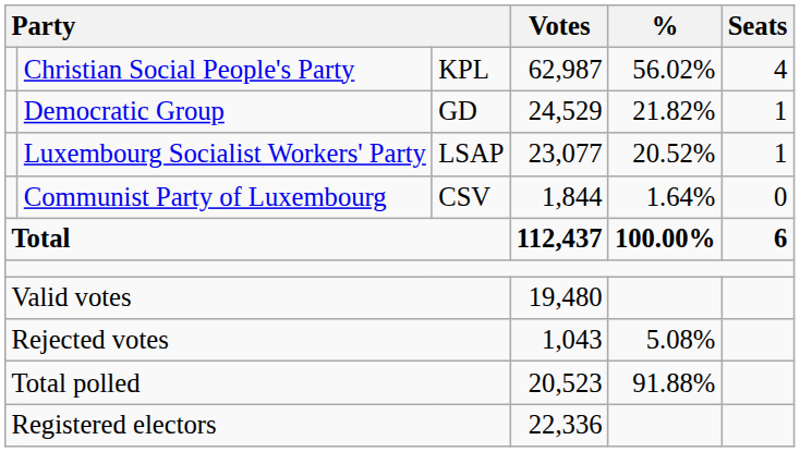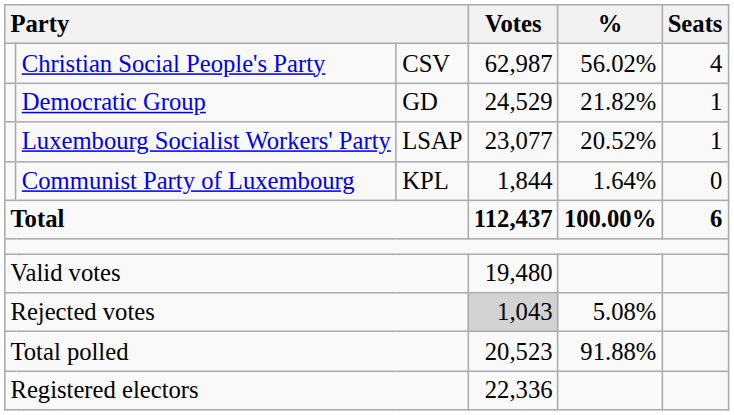Christian Social People's Party | column 3: KPL -> CSV
Communist Party of Luxembourg | column 3: CSV -> KPL
Rejected votes | Votes: no background -> lightgrey background
